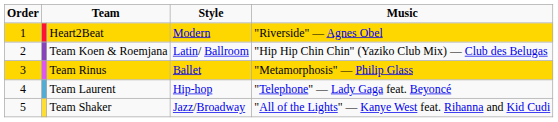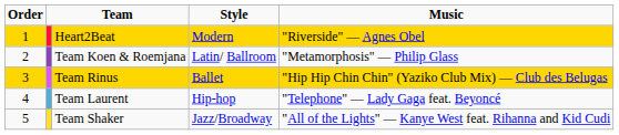Team Koen & Roemjana | Music: "Hip Hip Chin Chin" (Yaziko Club Mix) — Club des Belugas -> "Metamorphosis" — Philip Glass
Team Rinus | Music: "Metamorphosis" — Philip Glass -> "Hip Hip Chin Chin" (Yaziko Club Mix) — Club des Belugas
